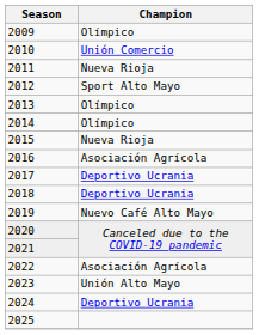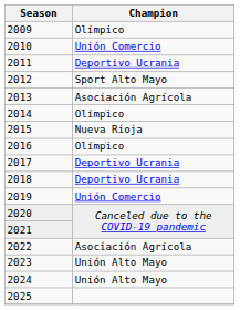2011 | Champion: Nueva Rioja -> Deportivo Ucrania
2013 | Champion: Olímpico -> Asociación Agrícola
2016 | Champion: Asociación Agrícola -> Olímpico
2019 | Champion: Nuevo Café Alto Mayo -> Unión Comercio
2024 | Champion: Deportivo Ucrania -> Unión Alto Mayo
